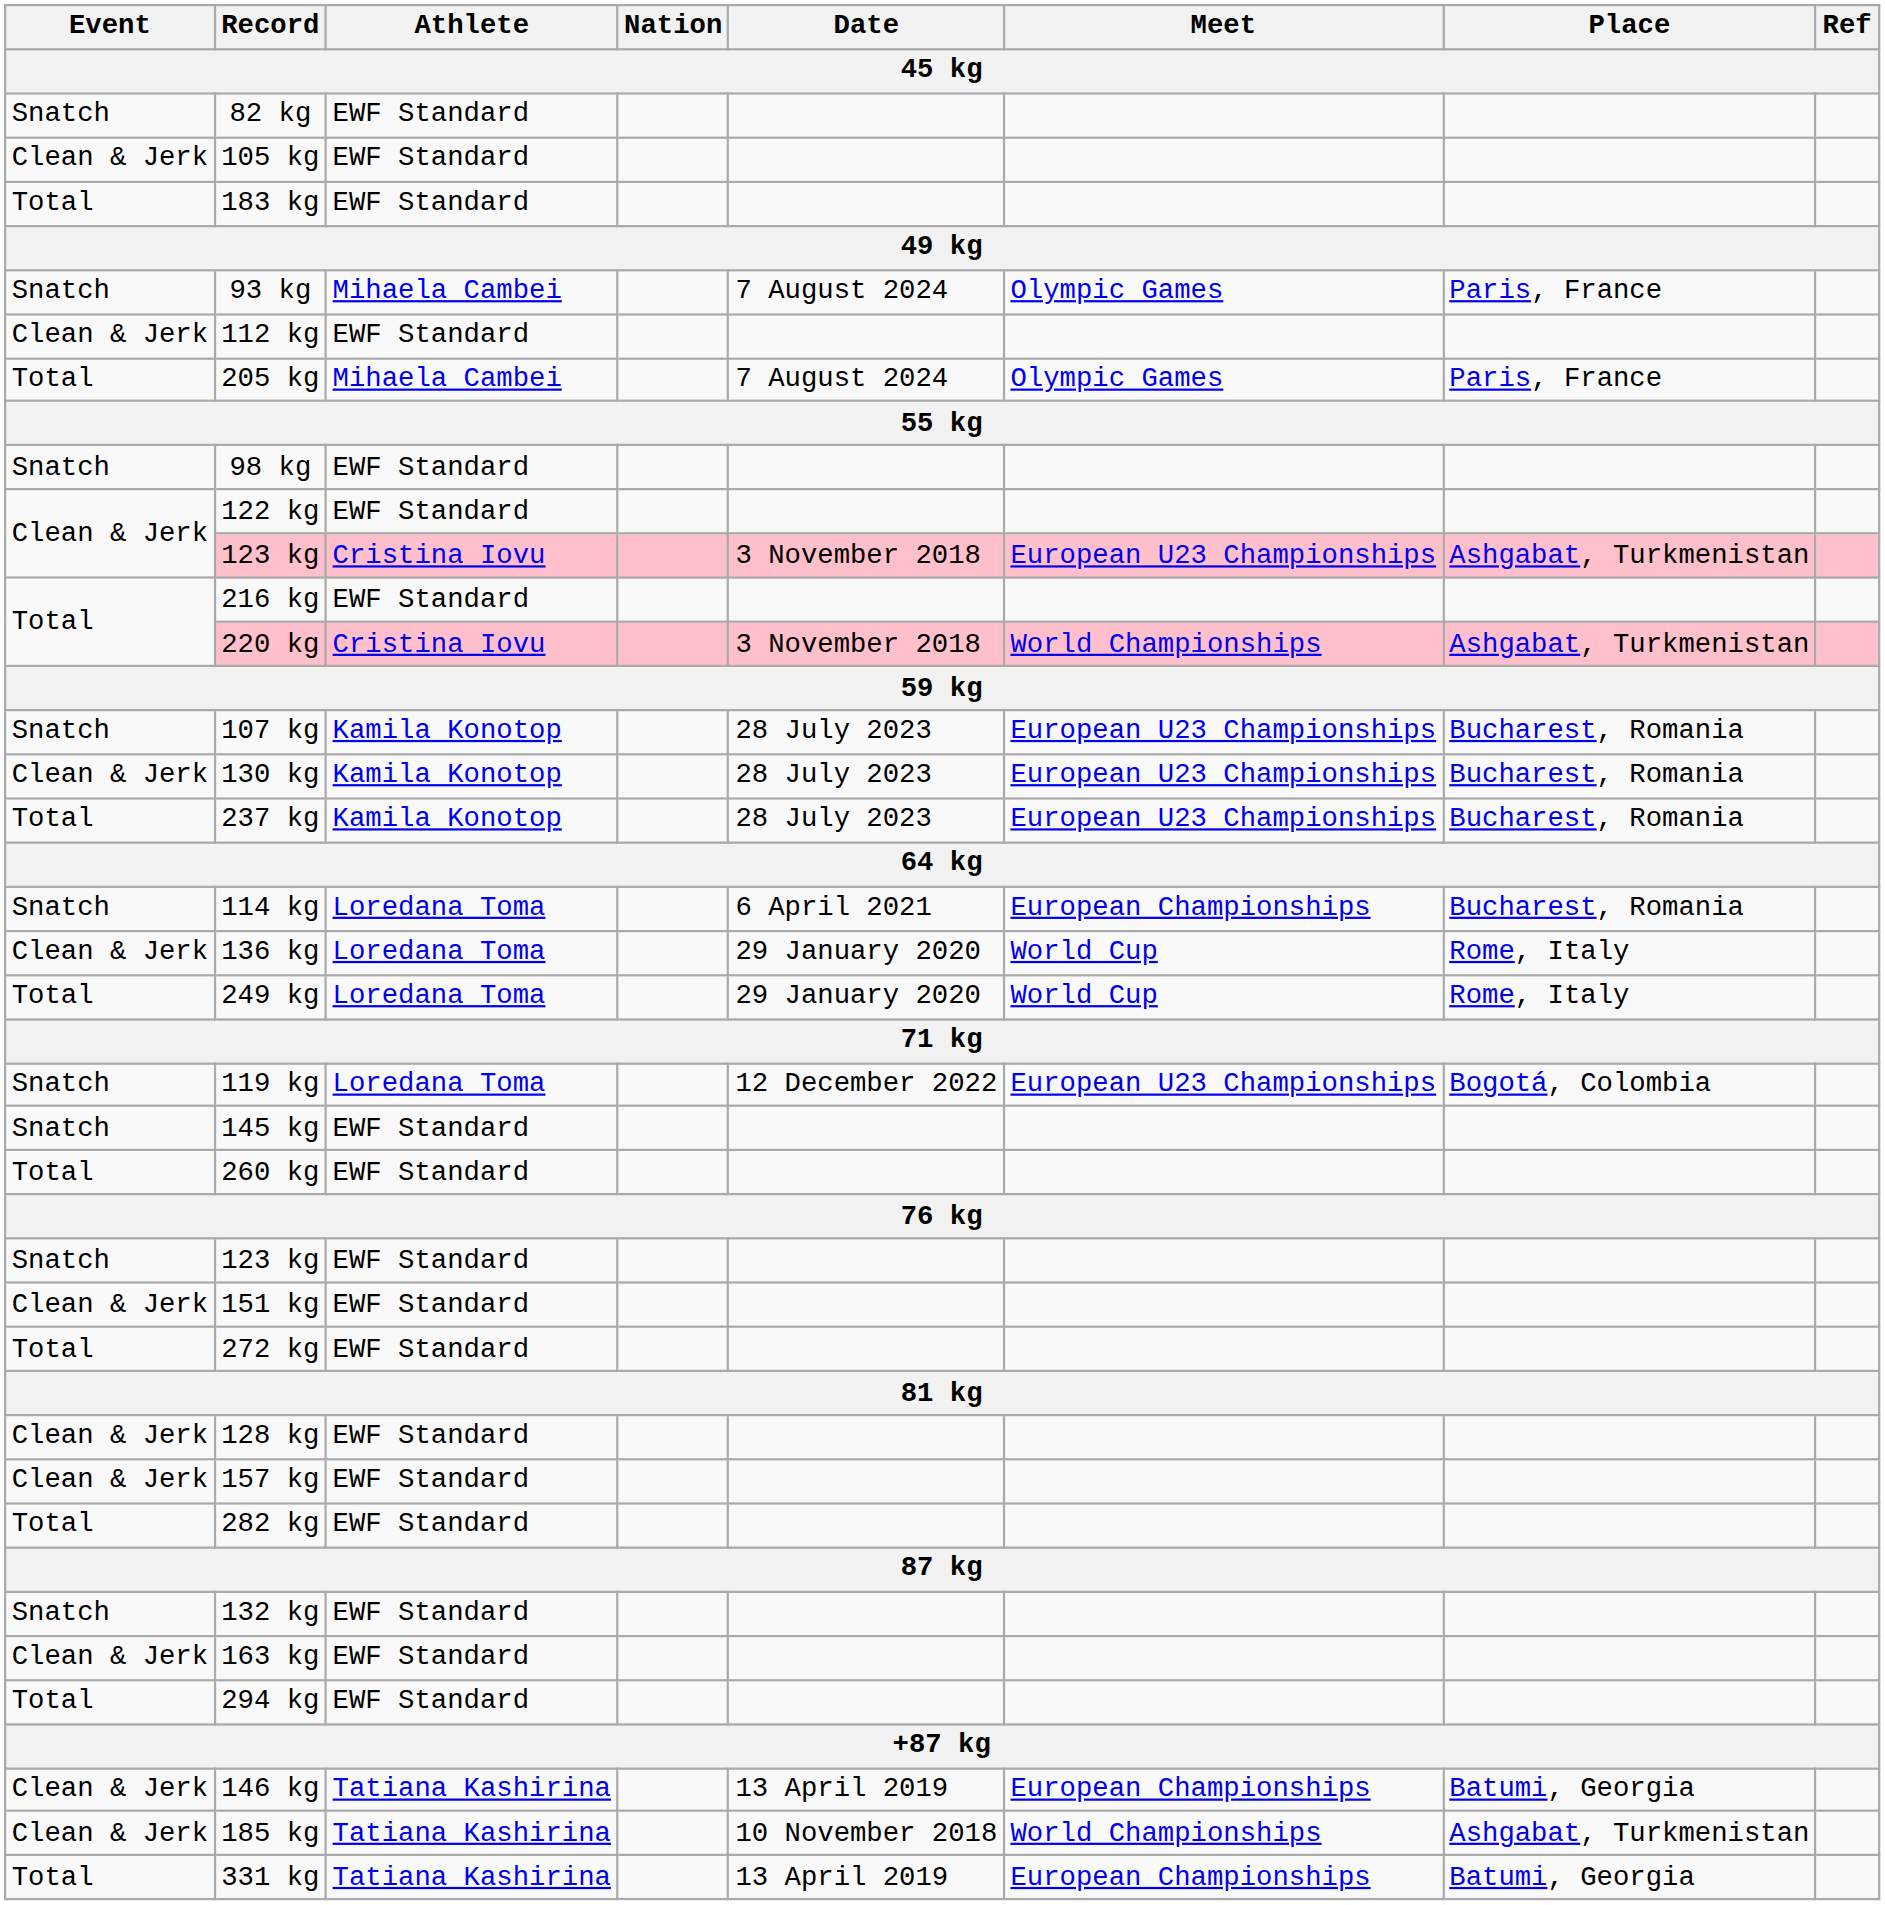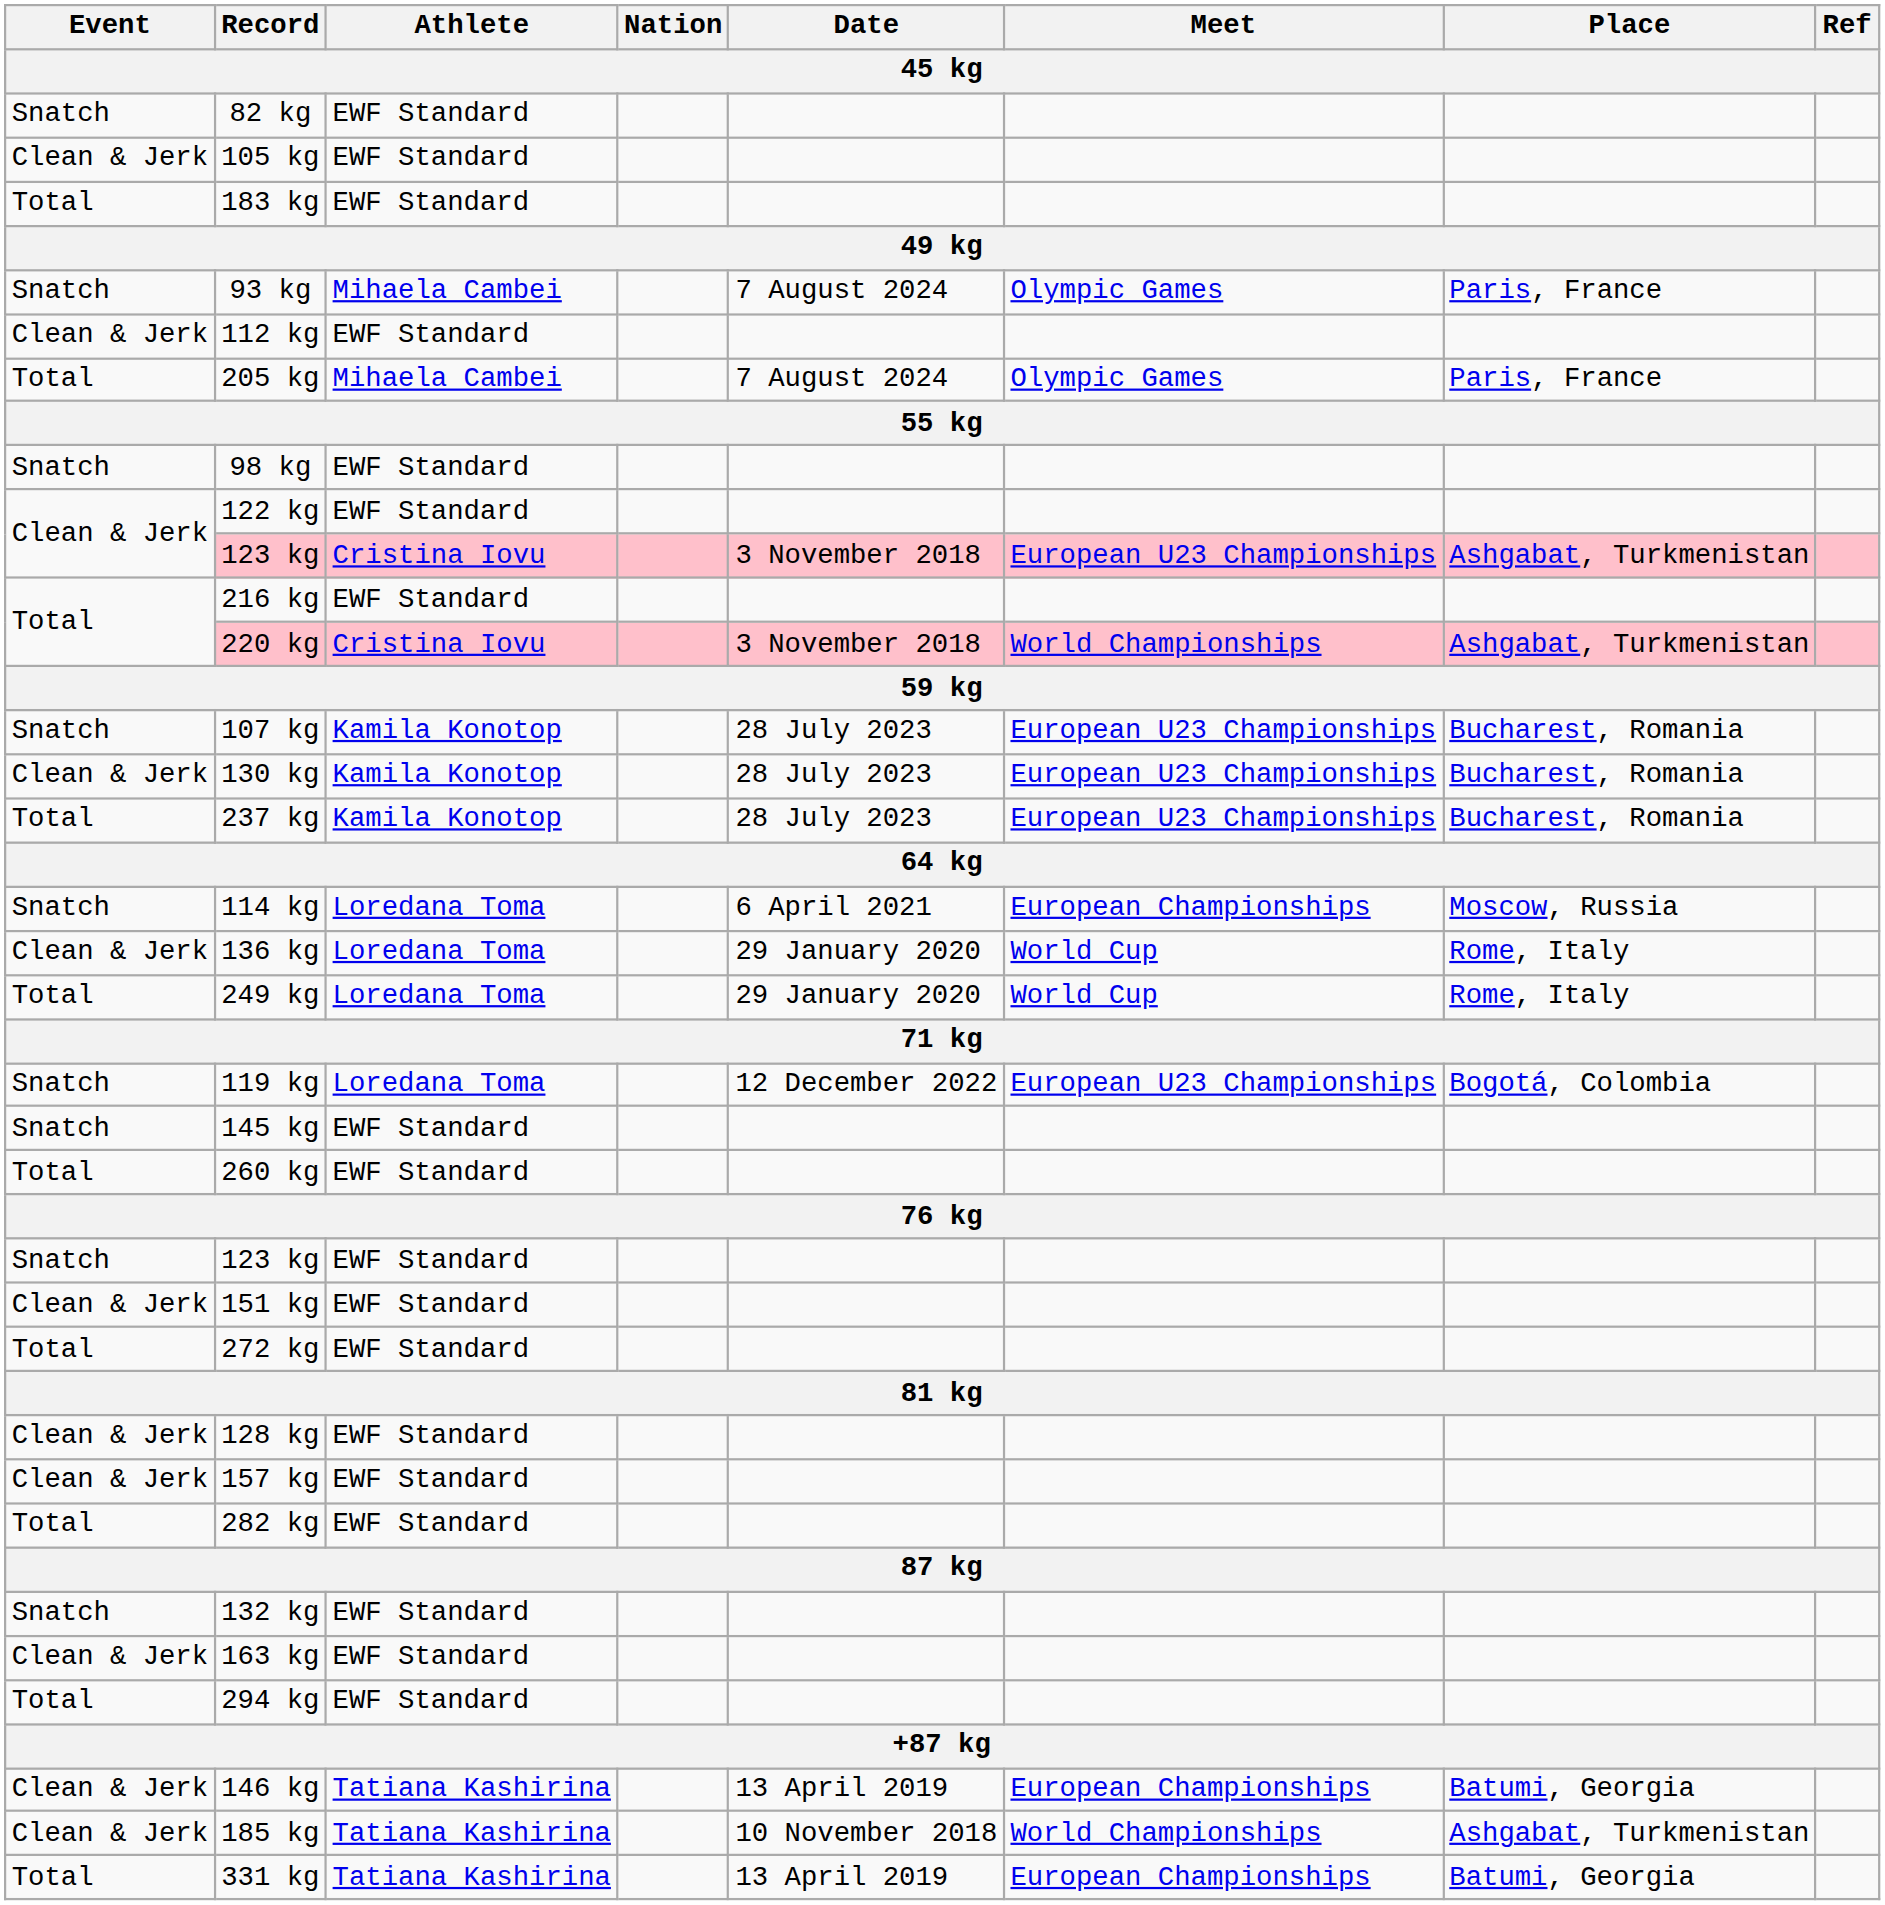114 kg | Place: Bucharest, Romania -> Moscow, Russia
